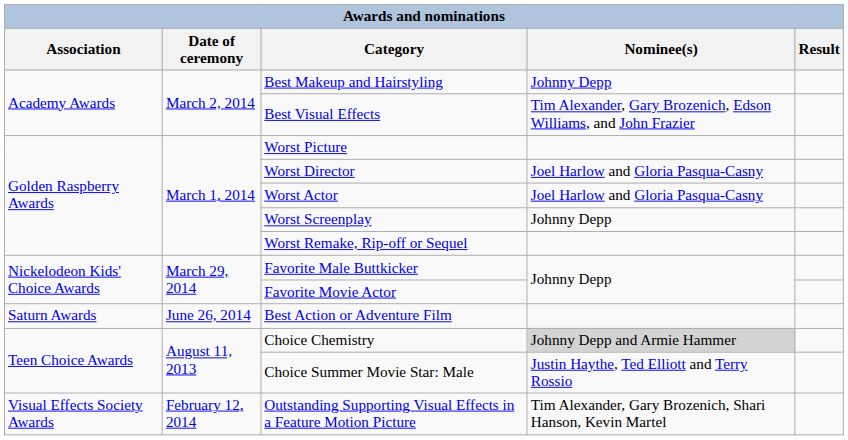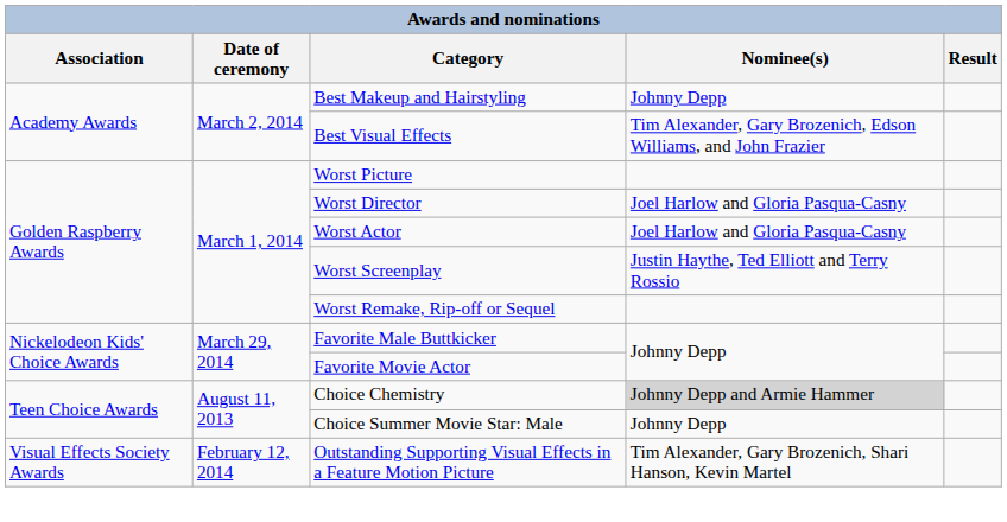Worst Screenplay | Nominee(s): Johnny Depp -> Justin Haythe, Ted Elliott and Terry Rossio
- row: Saturn Awards | June 26, 2014 | Best Action or Adventure Film
Choice Summer Movie Star: Male | Nominee(s): Justin Haythe, Ted Elliott and Terry Rossio -> Johnny Depp
